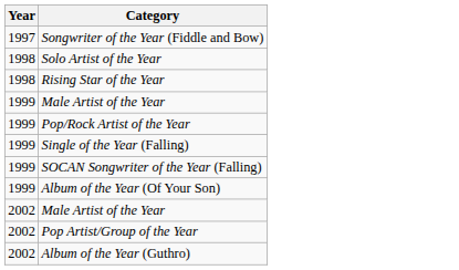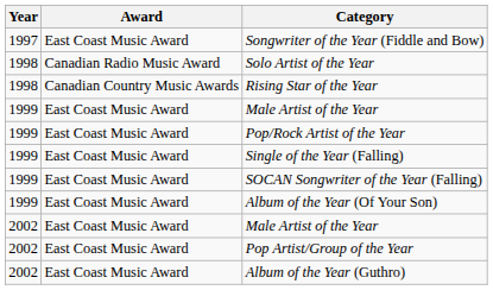+ column: Award | East Coast Music Award | Canadian Radio Music Award | Canadian Country Music Awards | East Coast Music Award | East Coast Music Award | East Coast Music Award | East Coast Music Award | East Coast Music Award | East Coast Music Award | East Coast Music Award | East Coast Music Award
